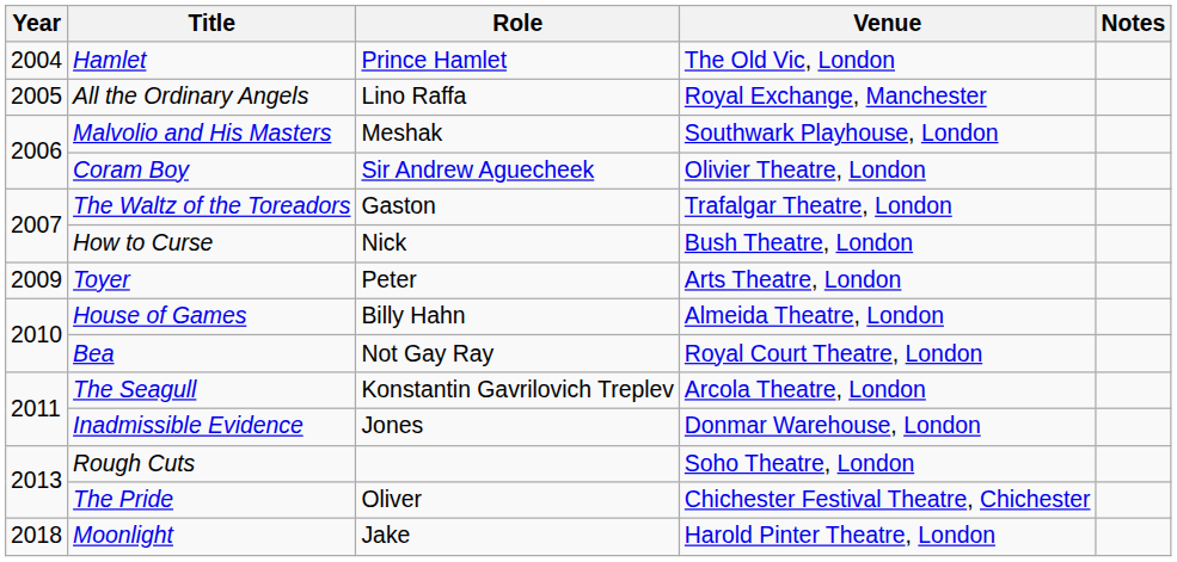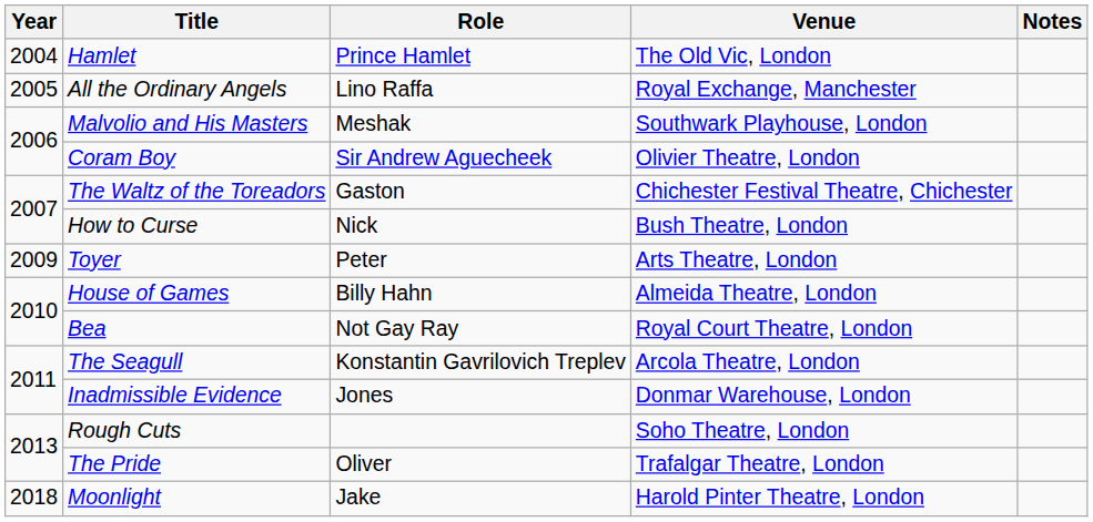The Waltz of the Toreadors | Venue: Trafalgar Theatre, London -> Chichester Festival Theatre, Chichester
The Pride | Venue: Chichester Festival Theatre, Chichester -> Trafalgar Theatre, London
